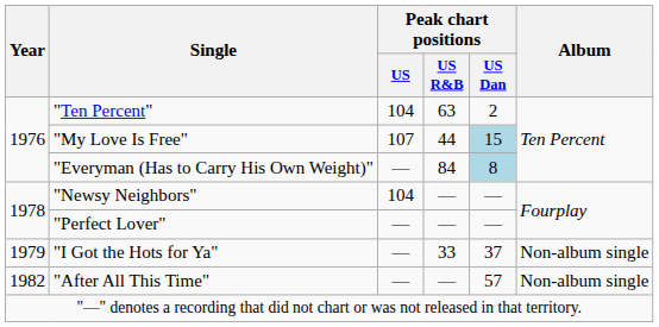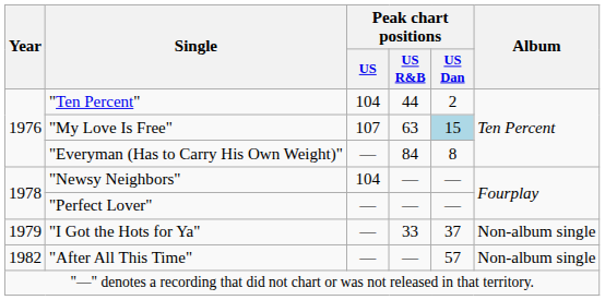"Ten Percent" | Peak chart positions / US R&B: 63 -> 44
"My Love Is Free" | Peak chart positions / US R&B: 44 -> 63
"Everyman (Has to Carry His Own Weight)" | Peak chart positions / US Dan: lightblue background -> no background
